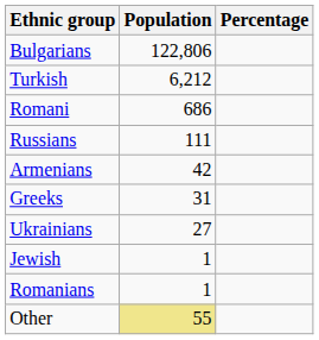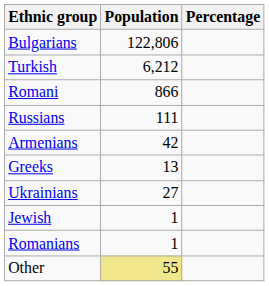Romani | Population: 686 -> 866
Greeks | Population: 31 -> 13
